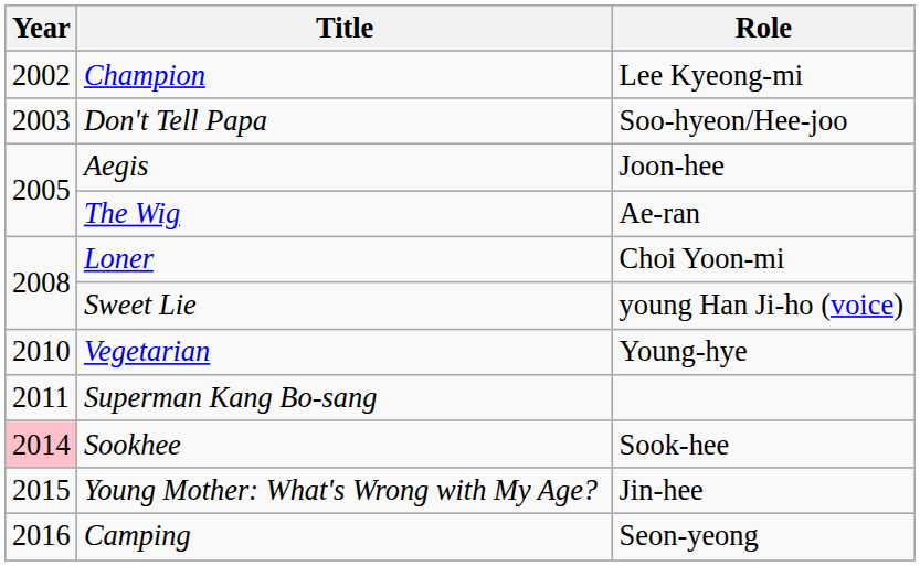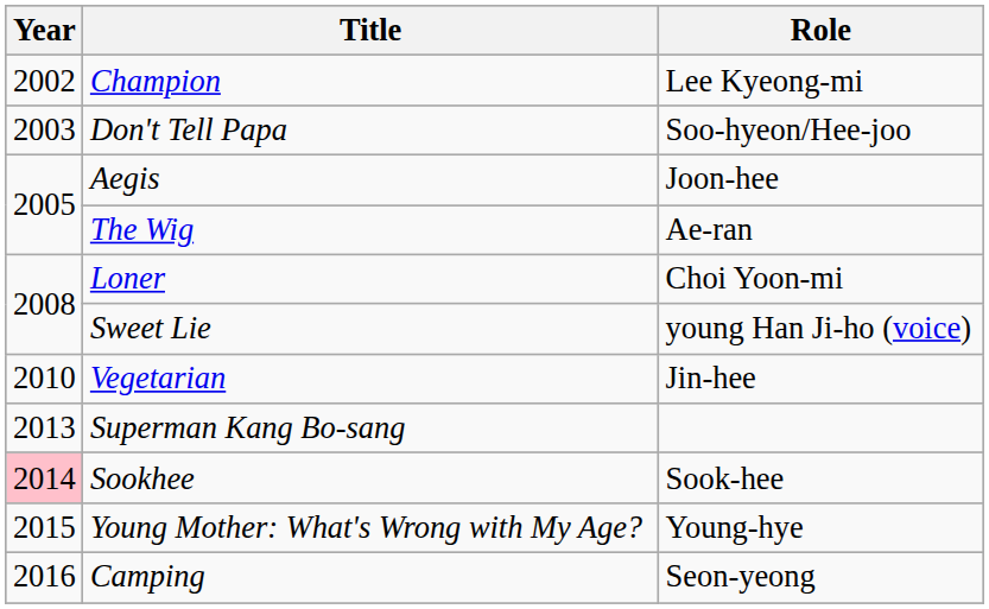Vegetarian | Role: Young-hye -> Jin-hee
Superman Kang Bo-sang | Year: 2011 -> 2013
Young Mother: What's Wrong with My Age? | Role: Jin-hee -> Young-hye
